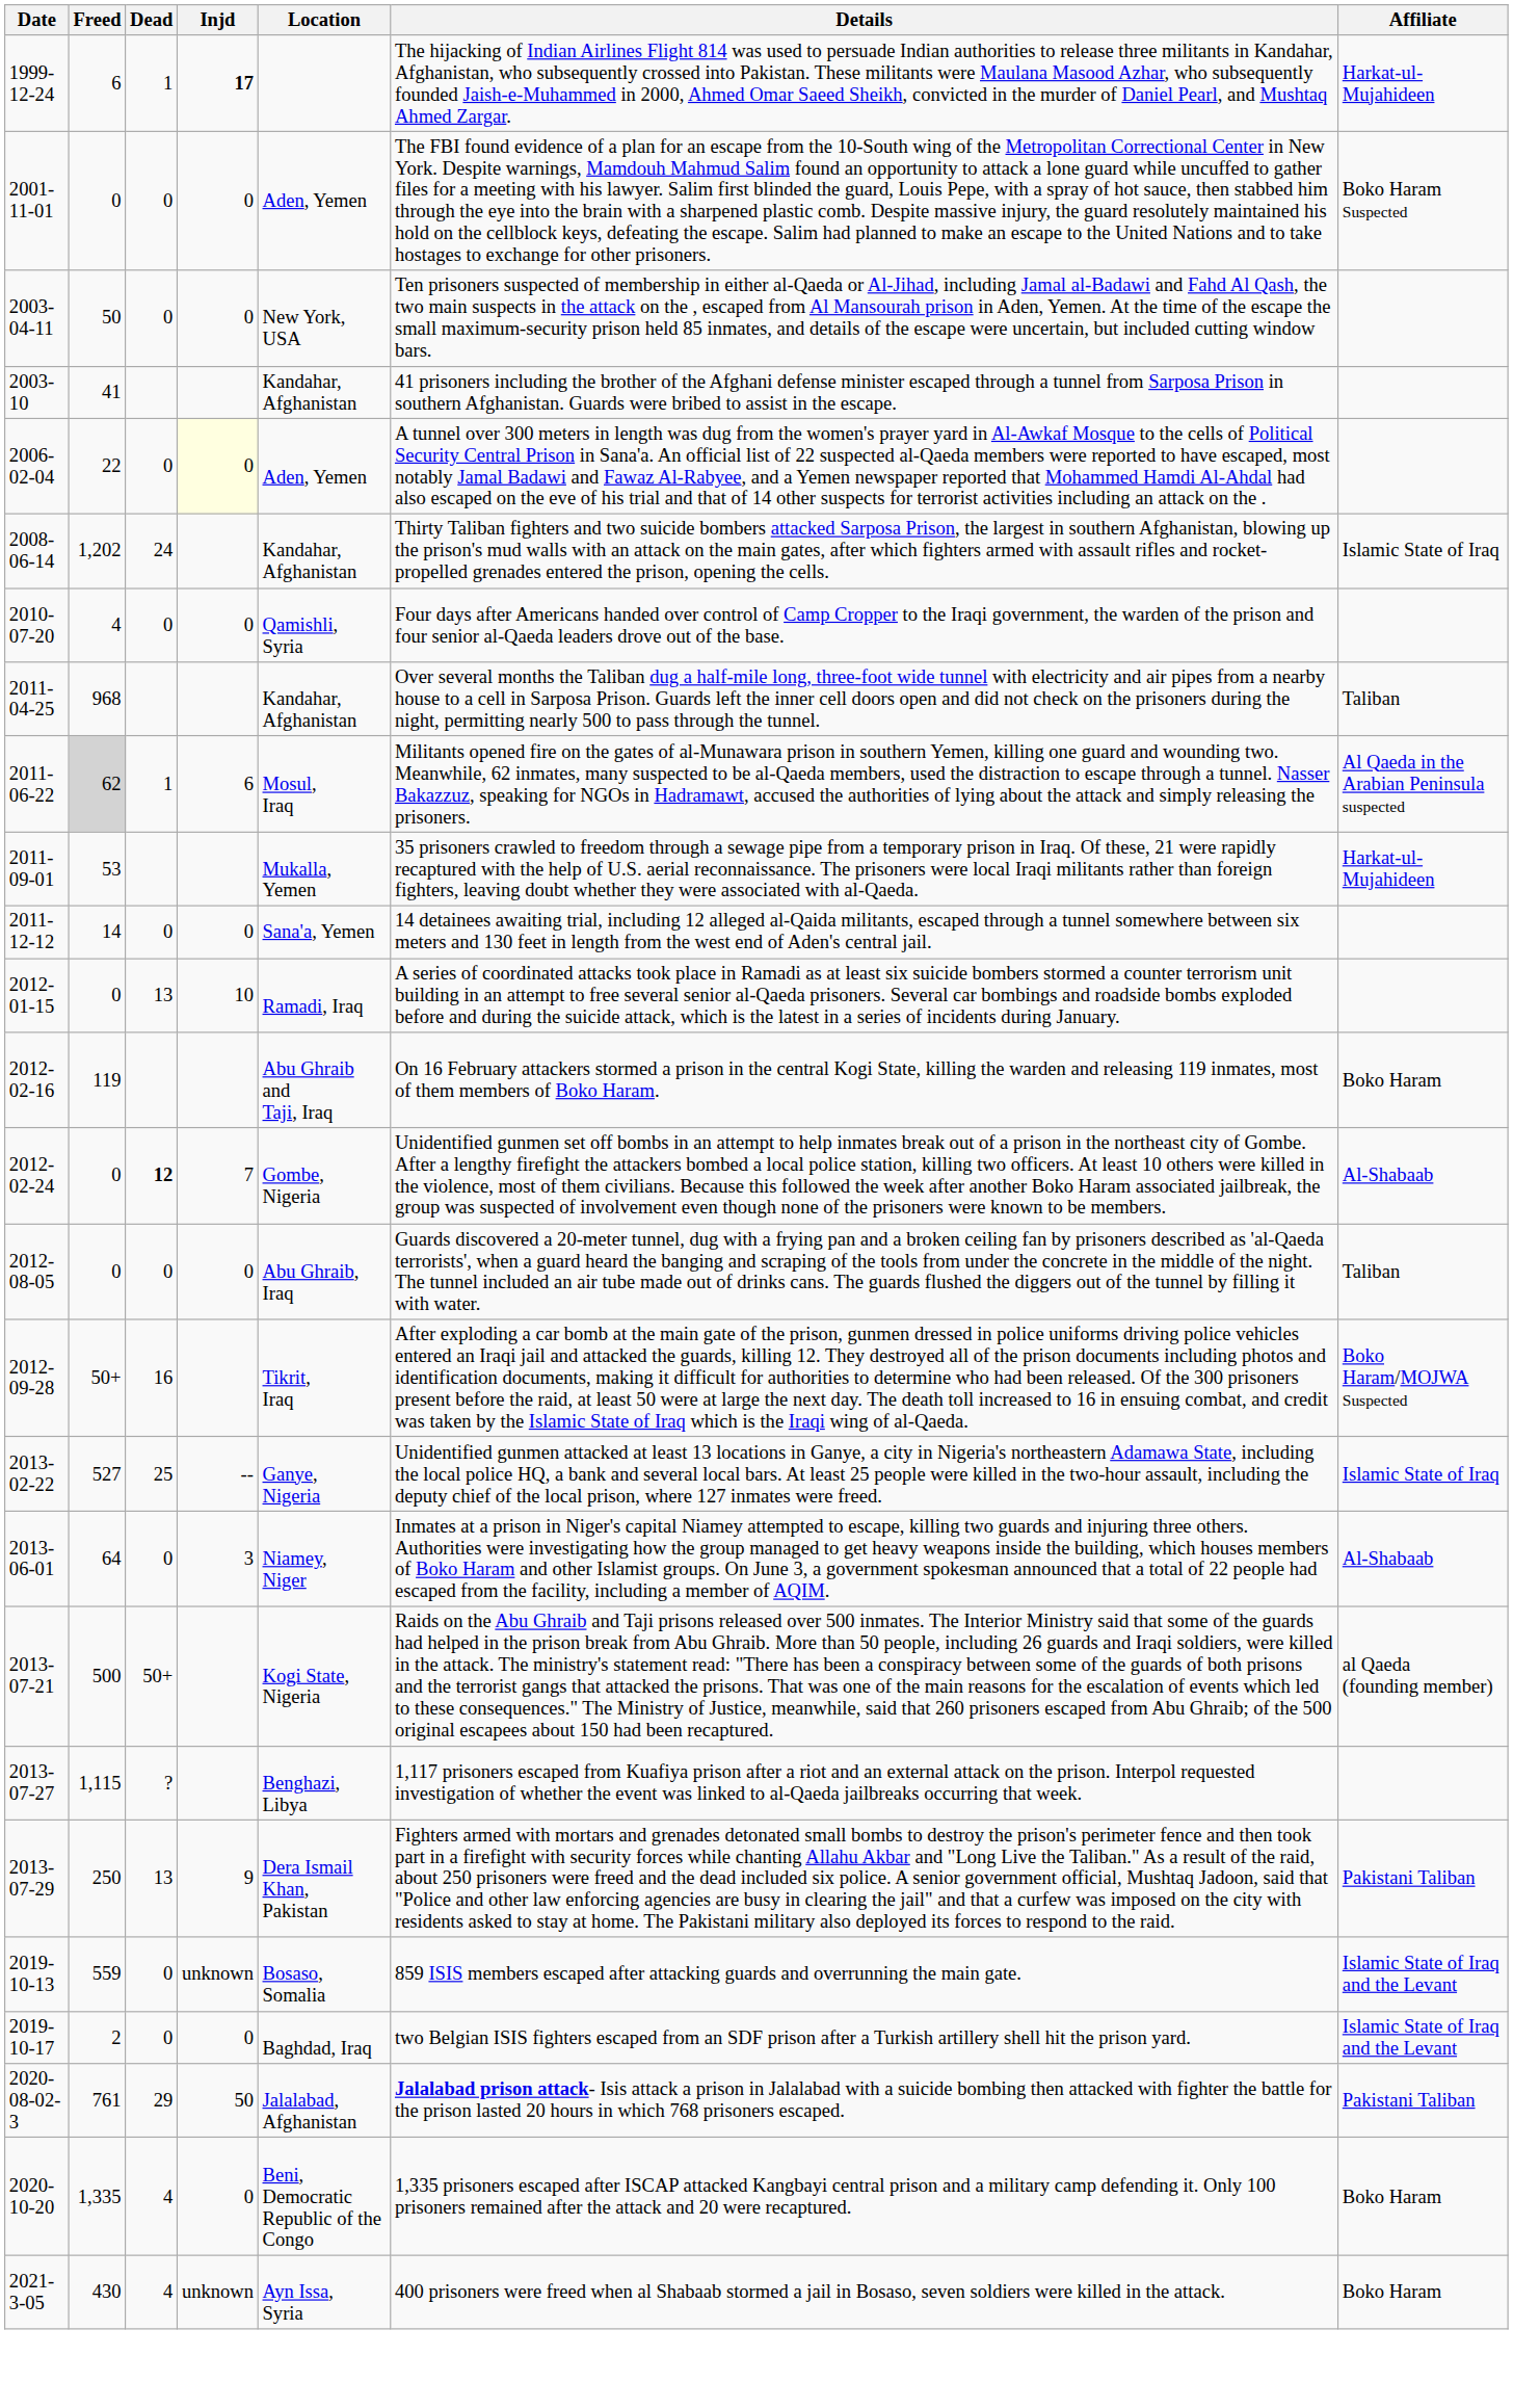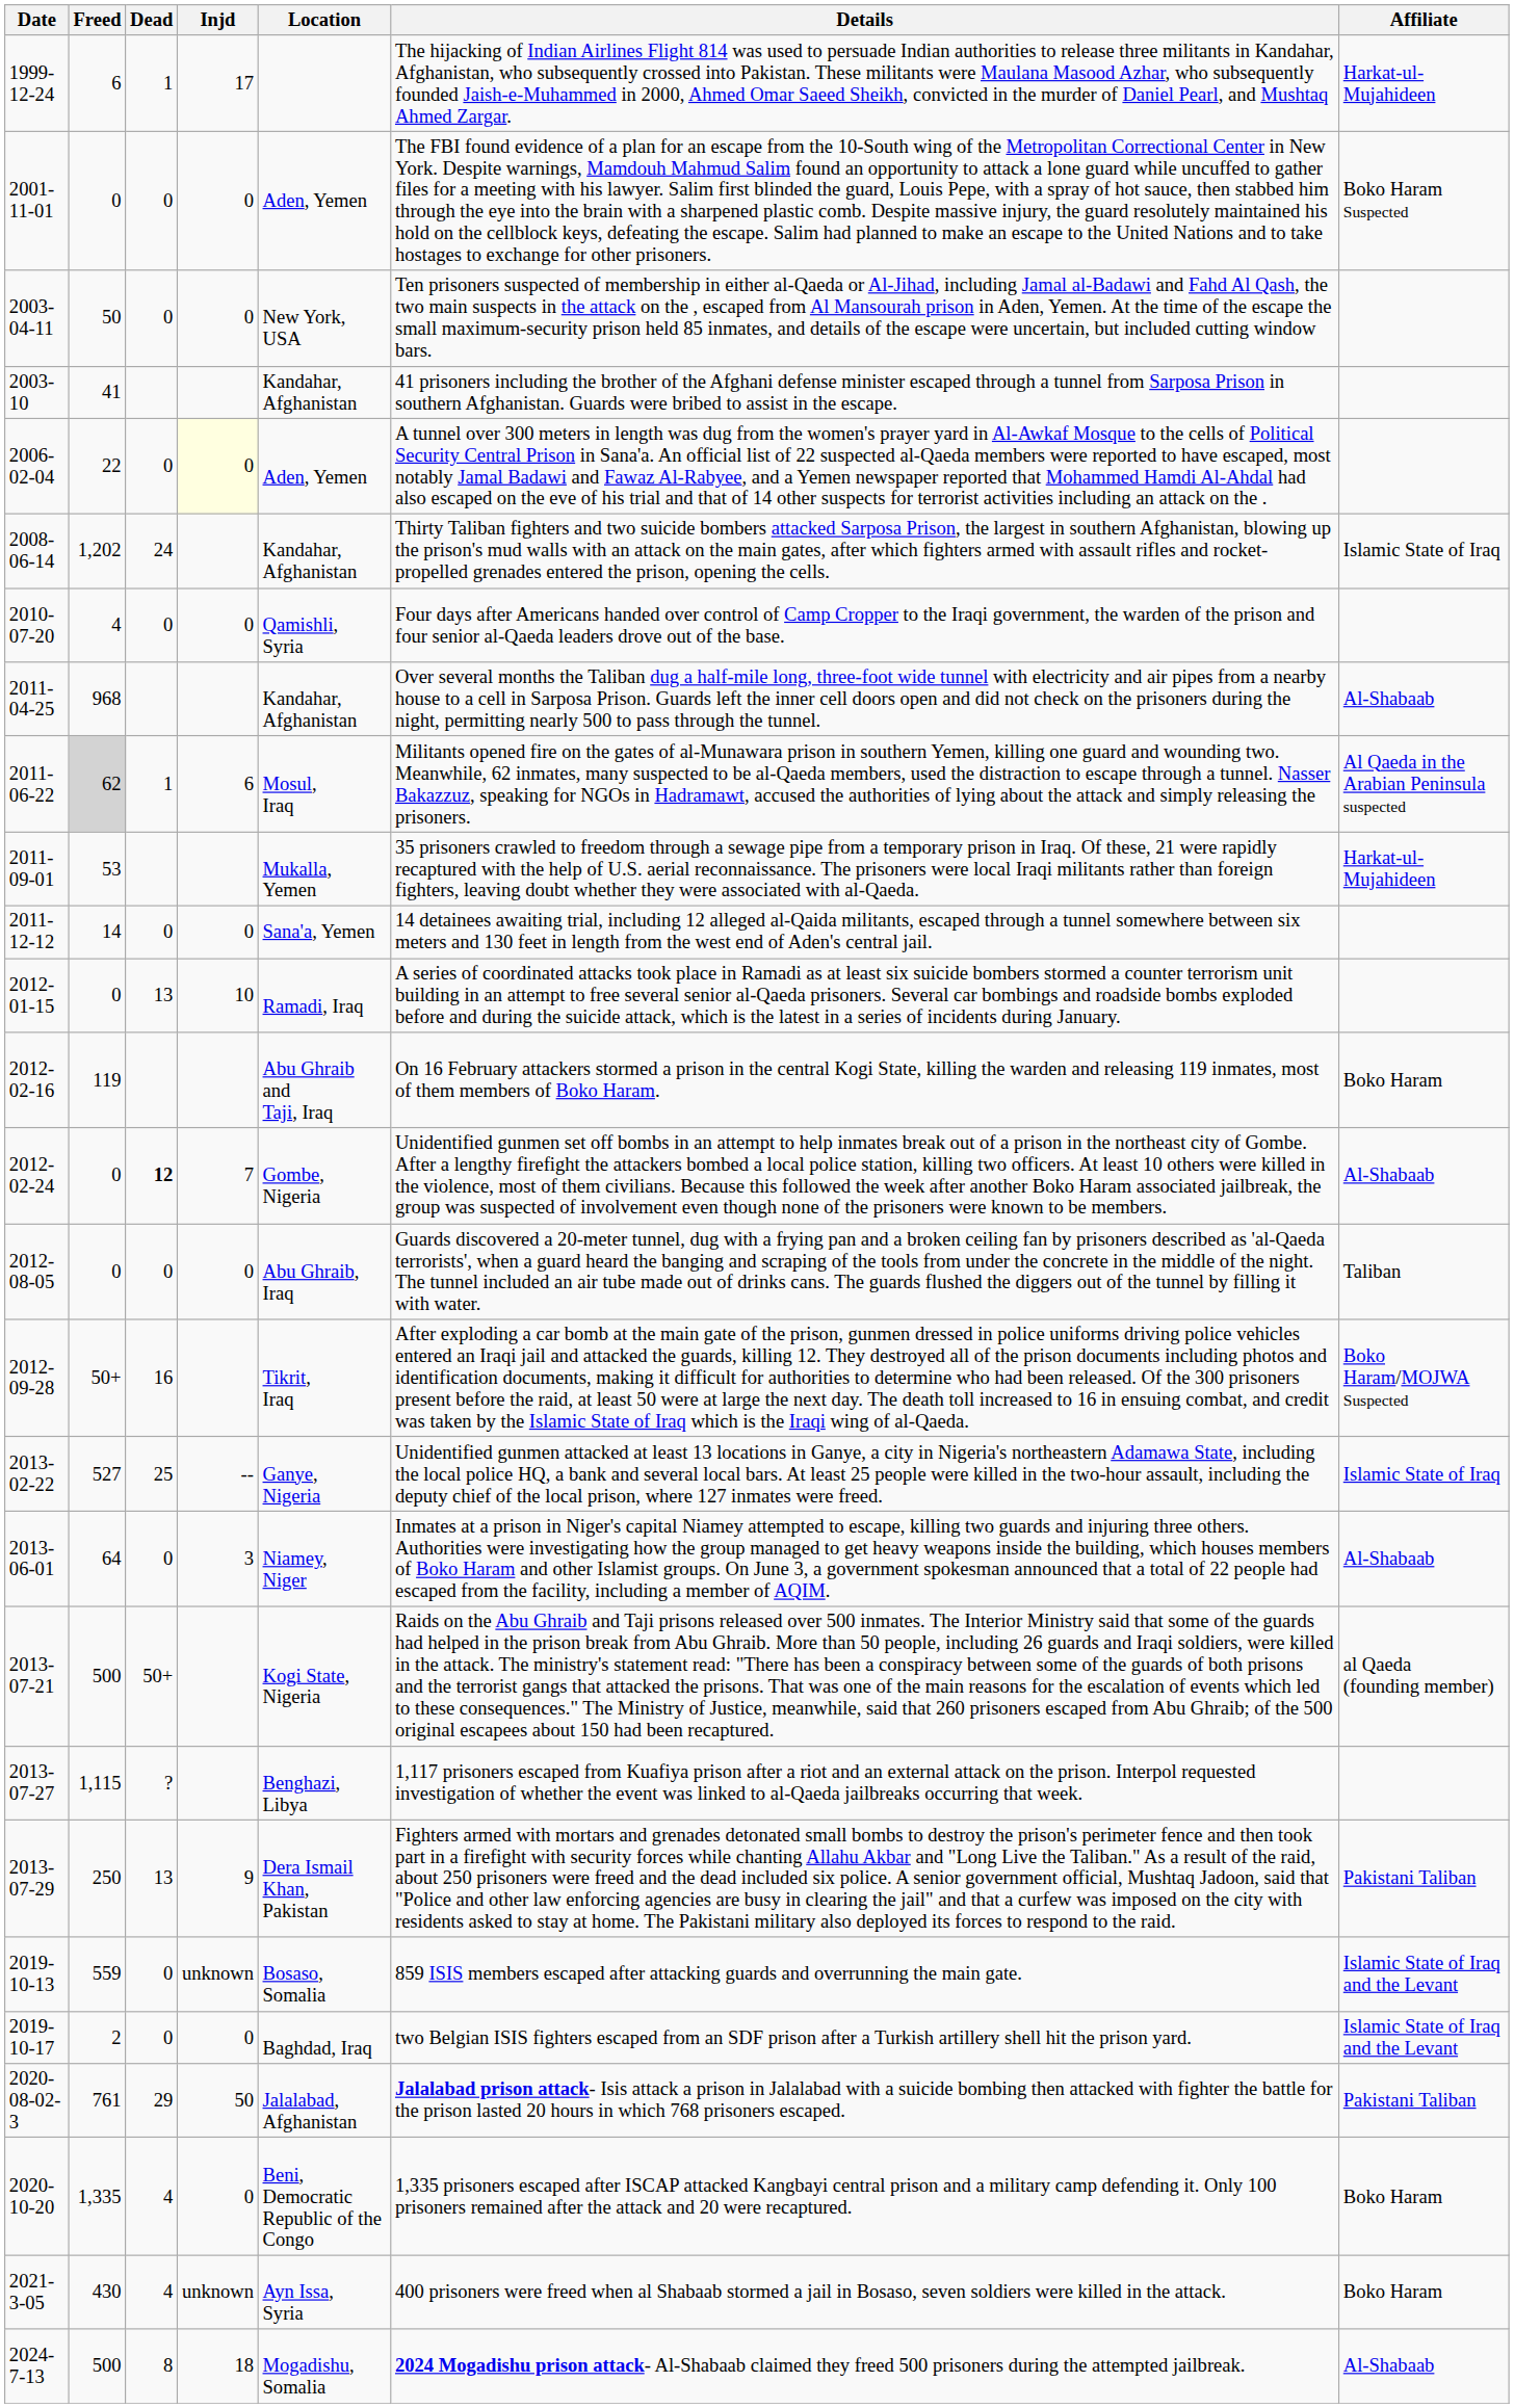1999-12-24 | Injd: bold -> normal
2011-04-25 | Affiliate: Taliban -> Al-Shabaab
+ row: 2024-7-13 | 500 | 8 | 18 | Mogadishu, Somalia | 2024 Mogadishu prison attack- Al-Shabaab claimed they freed 500 prisoners during the attempted jailbreak. | Al-Shabaab
